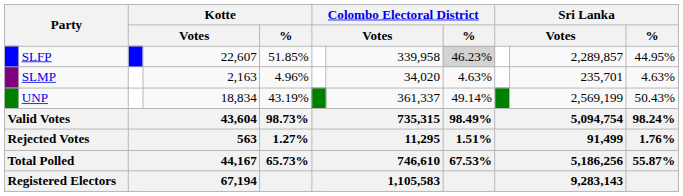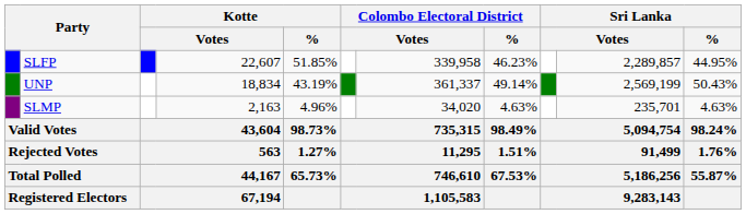SLFP | Colombo Electoral District / %: lightgrey background -> no background
rows swapped: UNP <-> SLMP
